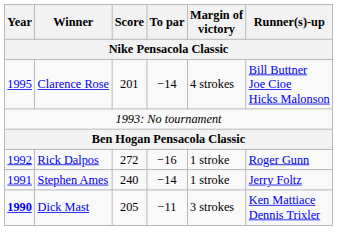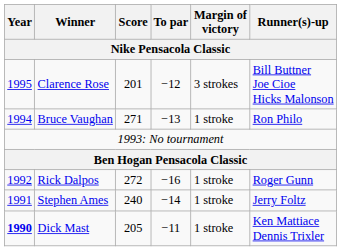Clarence Rose | To par: −14 -> −12
Clarence Rose | Margin of victory: 4 strokes -> 3 strokes
+ row: 1994 | Bruce Vaughan | 271 | −13 | 1 stroke | Ron Philo
Dick Mast | Margin of victory: 3 strokes -> 1 stroke
